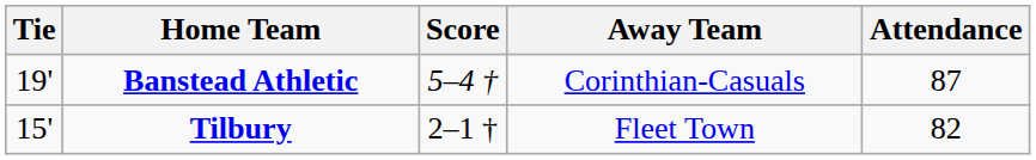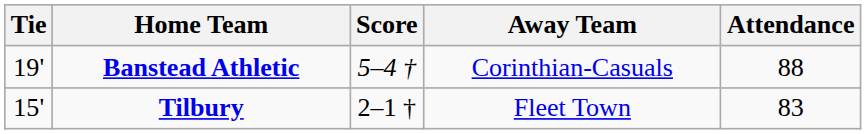Banstead Athletic | Attendance: 87 -> 88
Tilbury | Attendance: 82 -> 83
